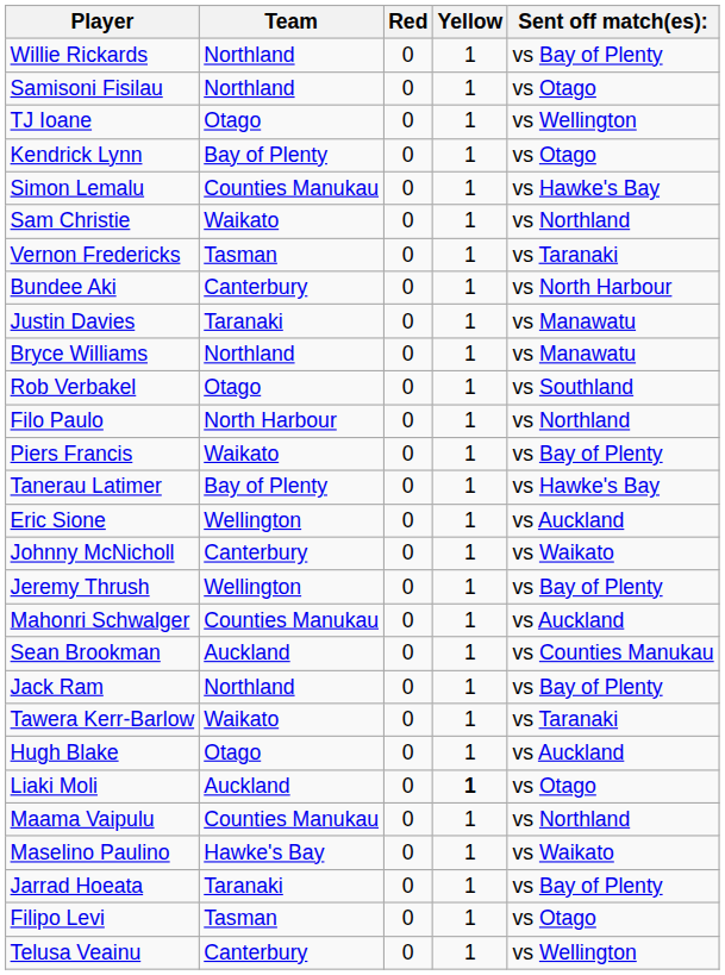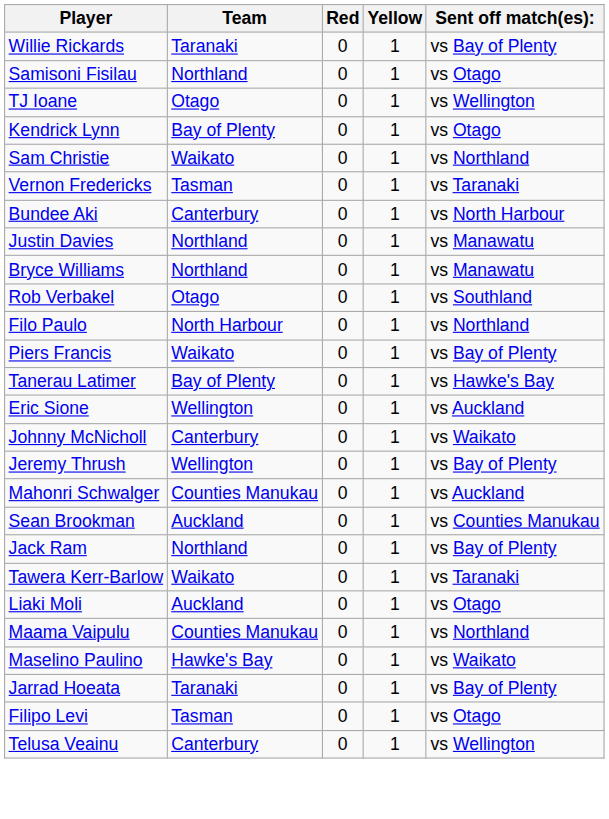Willie Rickards | Team: Northland -> Taranaki
- row: Simon Lemalu | Counties Manukau | 0 | 1 | vs Hawke's Bay
Justin Davies | Team: Taranaki -> Northland
- row: Hugh Blake | Otago | 0 | 1 | vs Auckland
Liaki Moli | Yellow: bold -> normal
